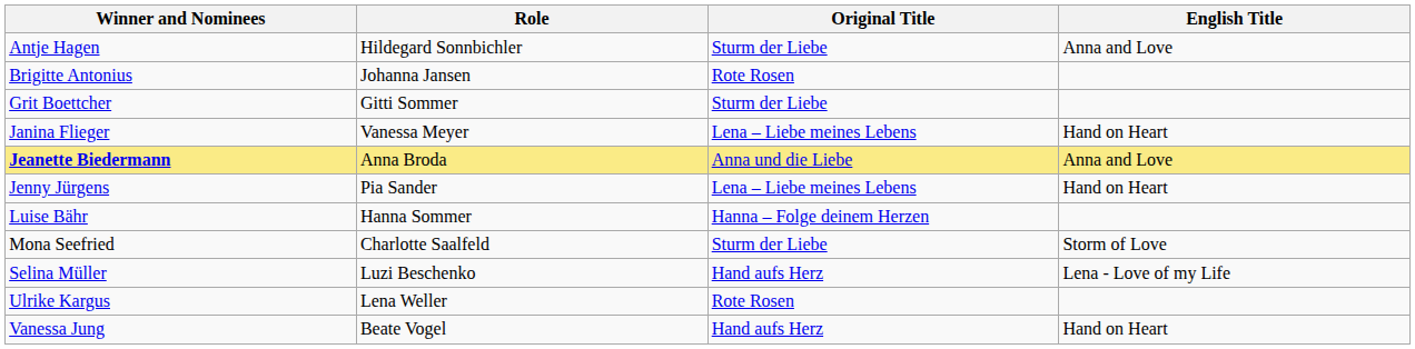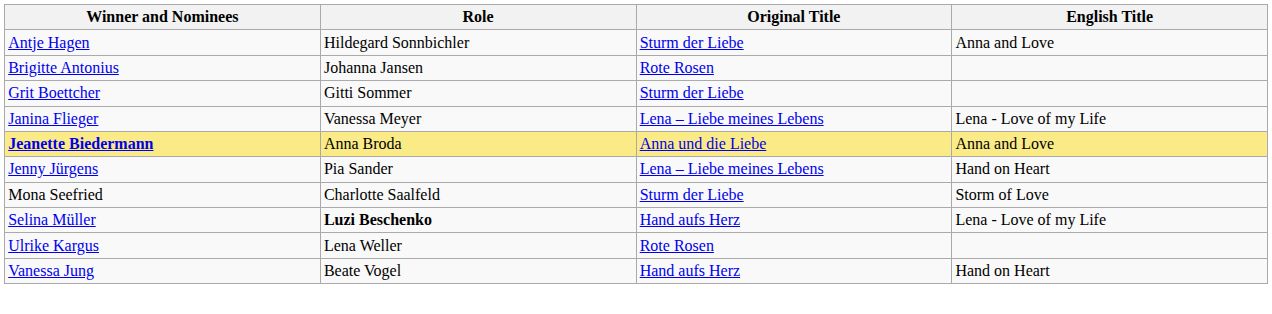Janina Flieger | English Title: Hand on Heart -> Lena - Love of my Life
- row: Luise Bähr | Hanna Sommer | Hanna – Folge deinem Herzen
Selina Müller | Role: normal -> bold
